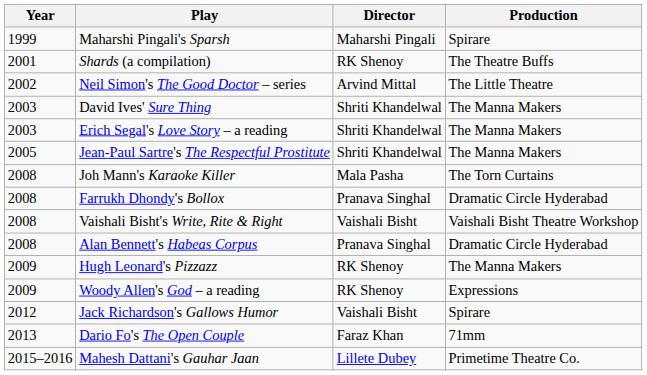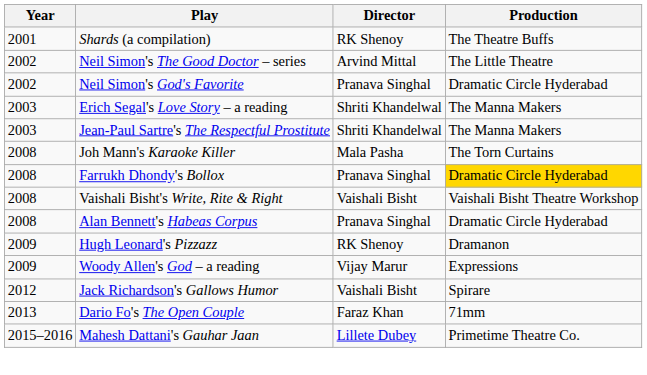- row: 1999 | Maharshi Pingali's Sparsh | Maharshi Pingali | Spirare
+ row: 2002 | Neil Simon's God's Favorite | Pranava Singhal | Dramatic Circle Hyderabad
- row: 2003 | David Ives' Sure Thing | Shriti Khandelwal | The Manna Makers
Jean-Paul Sartre's The Respectful Prostitute | Year: 2005 -> 2003
Farrukh Dhondy's Bollox | Production: no background -> gold background
Hugh Leonard's Pizzazz | Production: The Manna Makers -> Dramanon
Woody Allen's God – a reading | Director: RK Shenoy -> Vijay Marur
